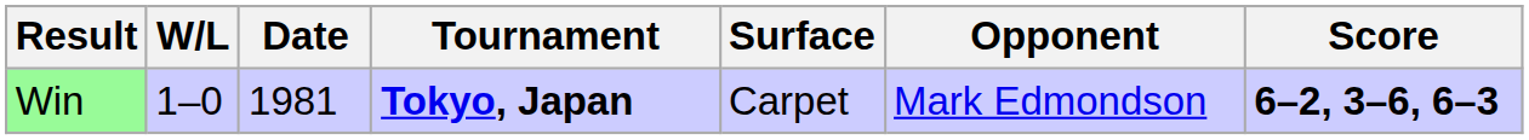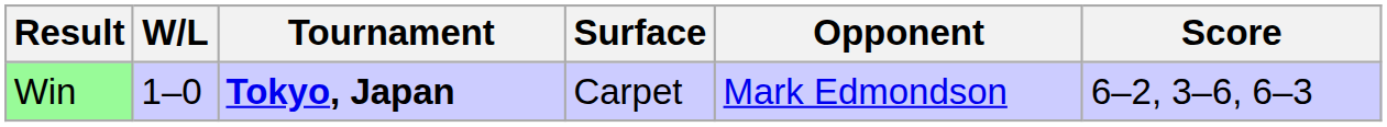- column: Date | 1981
Win | Score: bold -> normal
